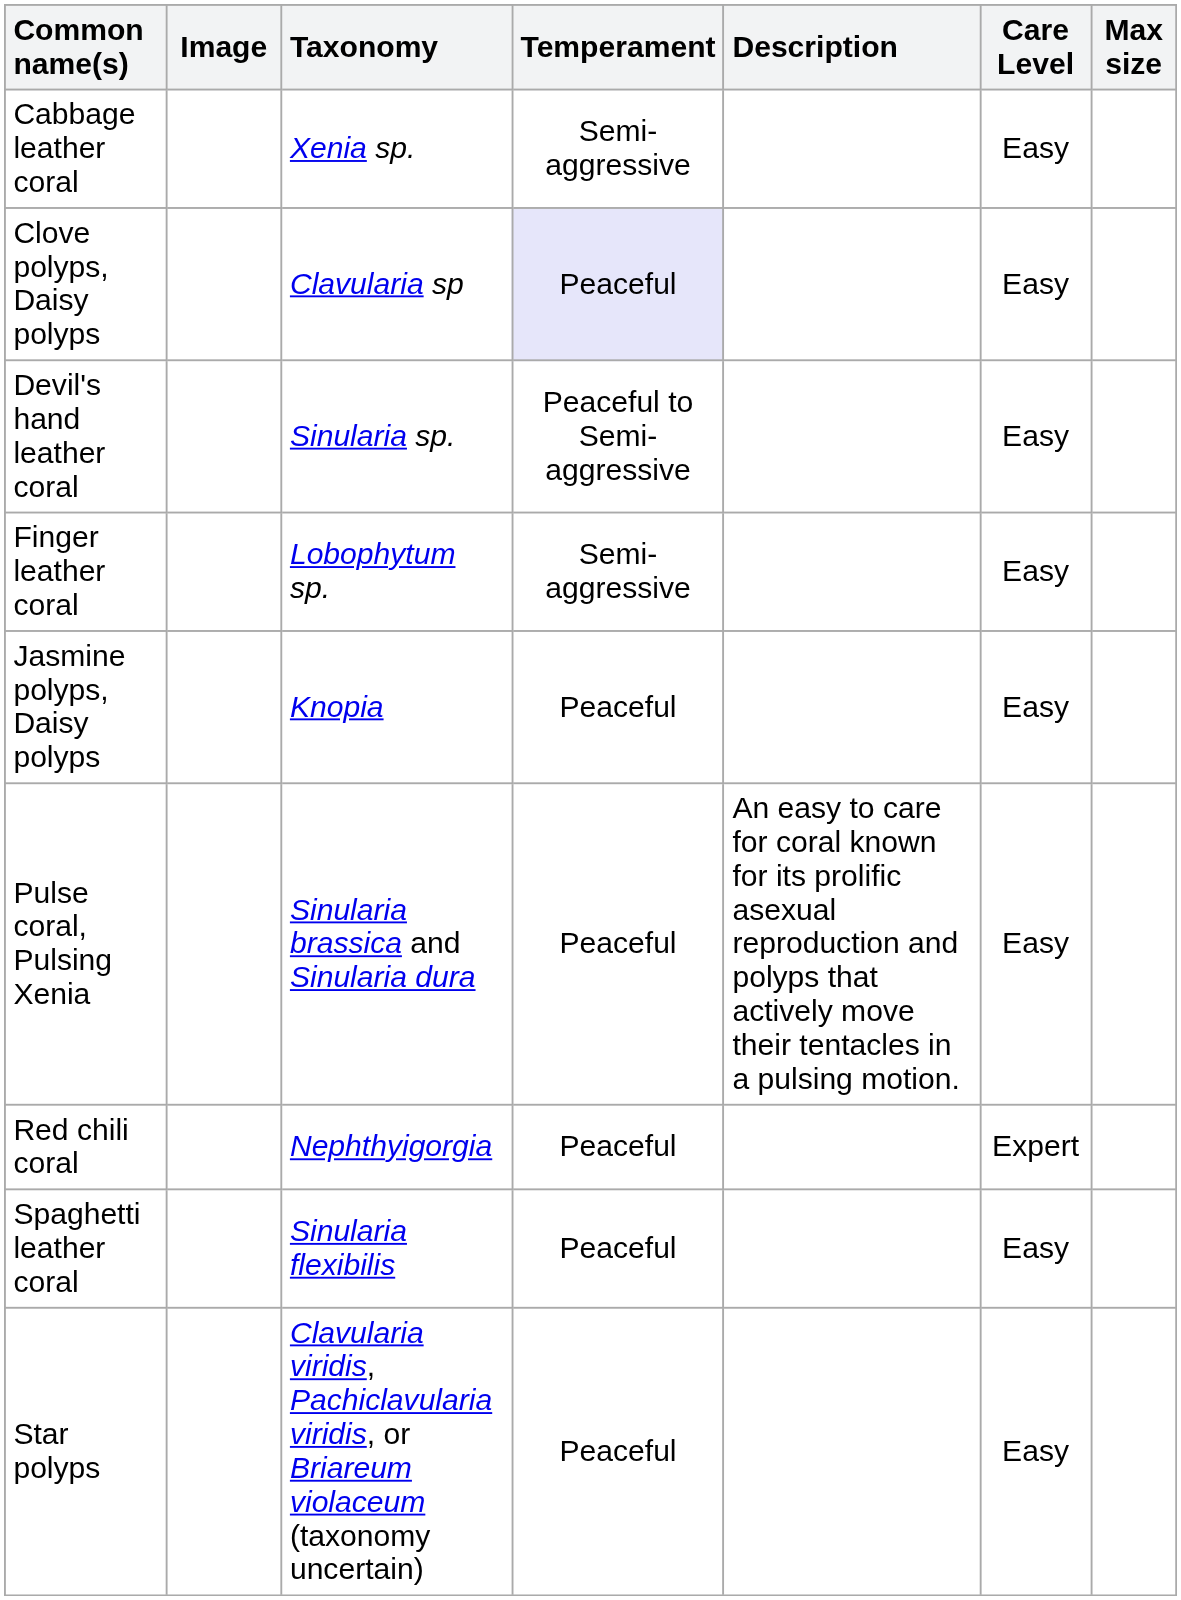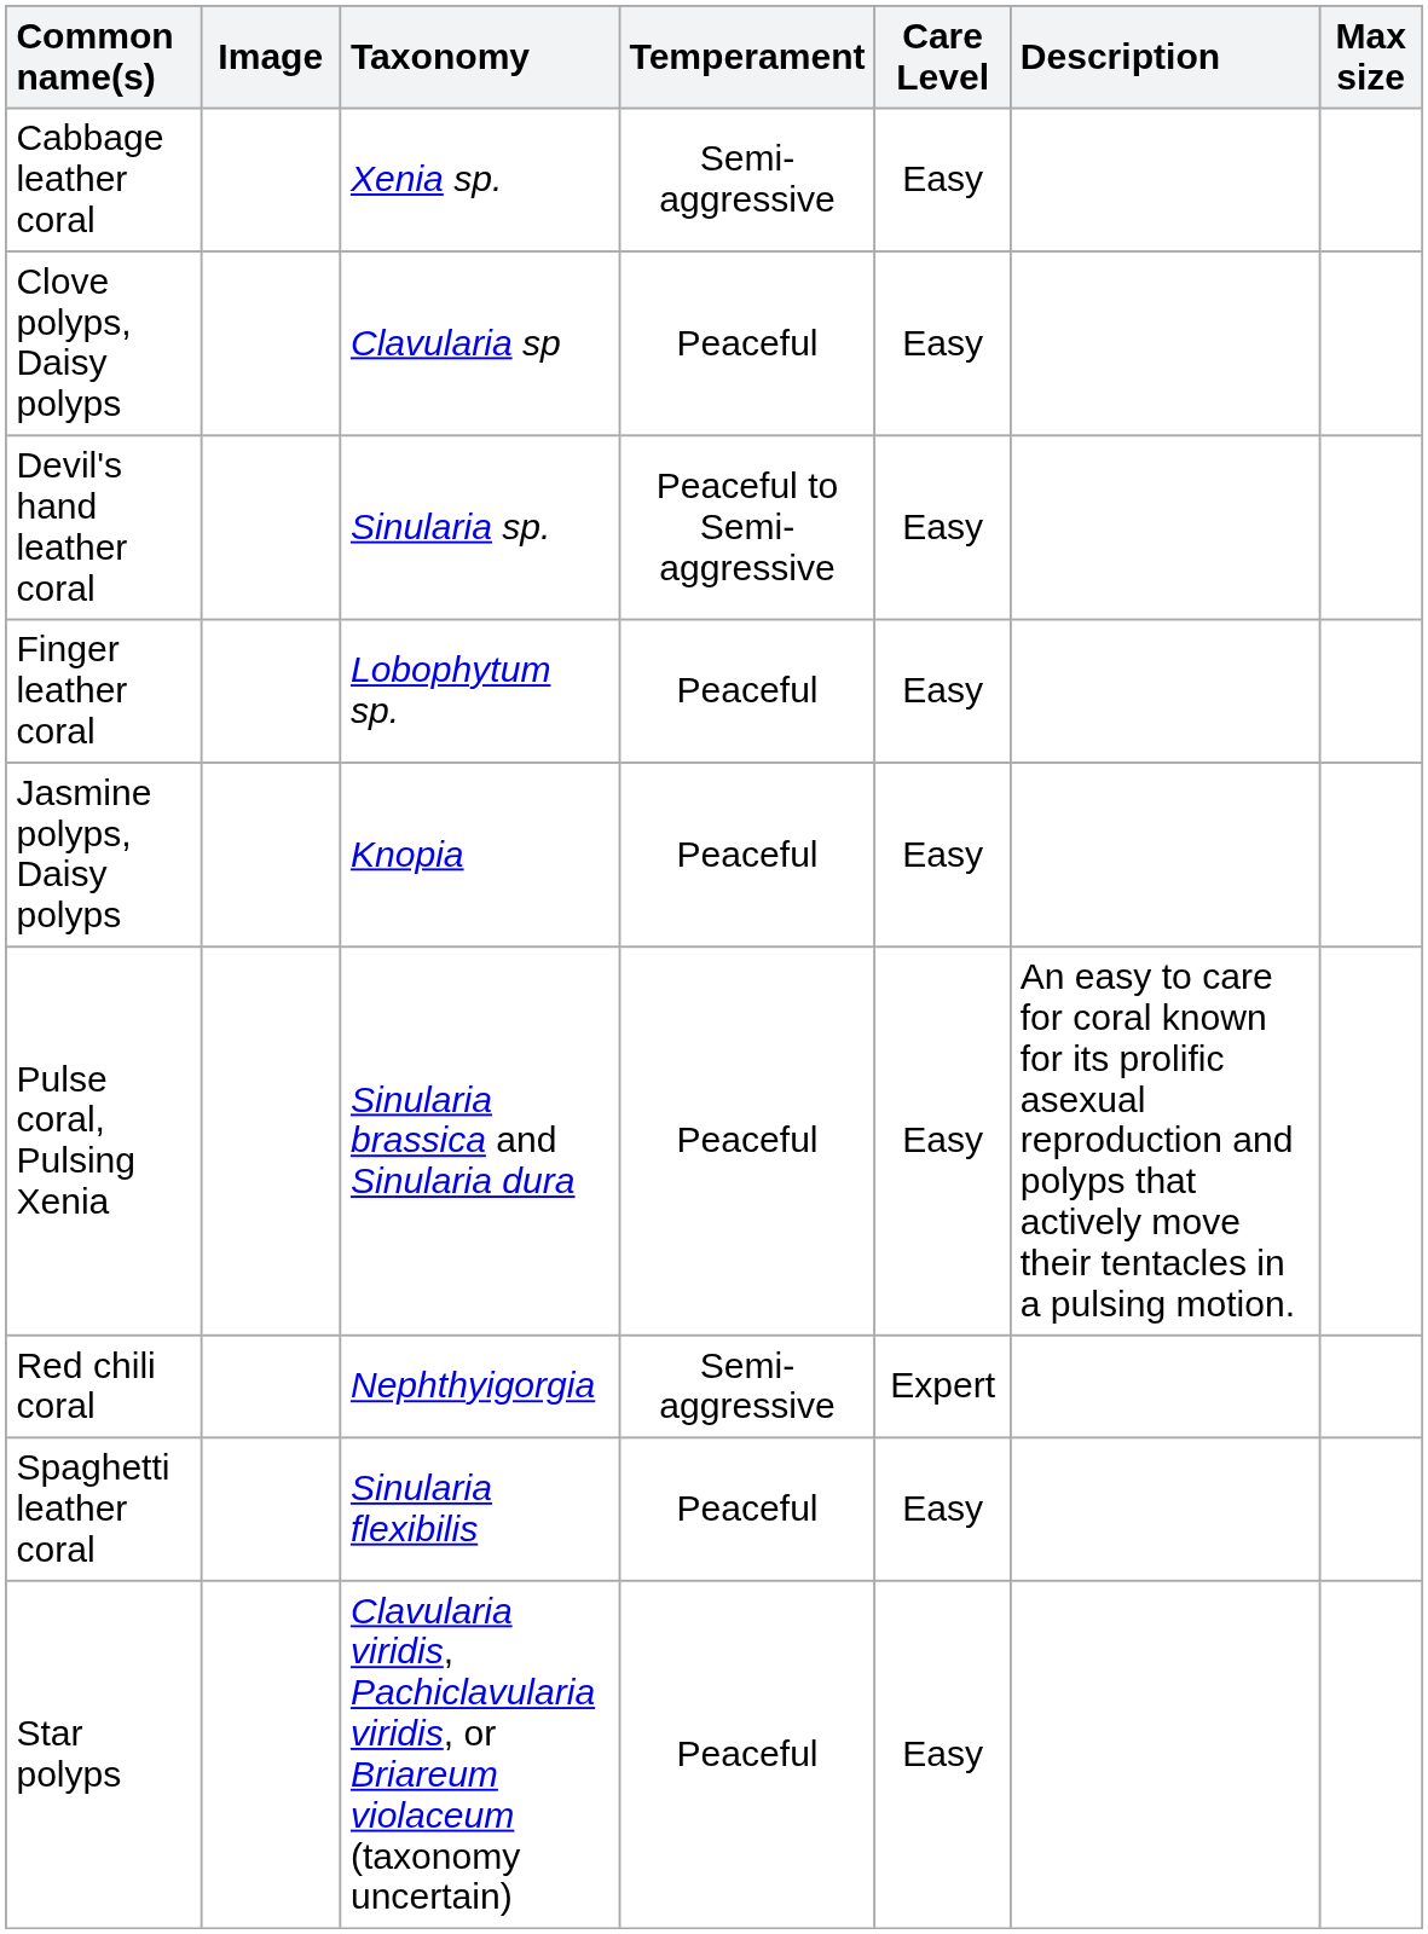columns swapped: Care Level <-> Description
Clove polyps, Daisy polyps | Temperament: lavender background -> no background
Finger leather coral | Temperament: Semi-aggressive -> Peaceful
Red chili coral | Temperament: Peaceful -> Semi-aggressive
